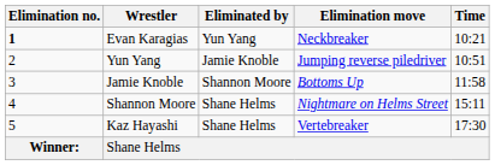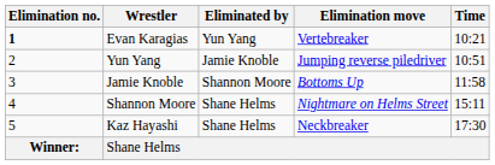Evan Karagias | Elimination move: Neckbreaker -> Vertebreaker
Kaz Hayashi | Elimination move: Vertebreaker -> Neckbreaker
